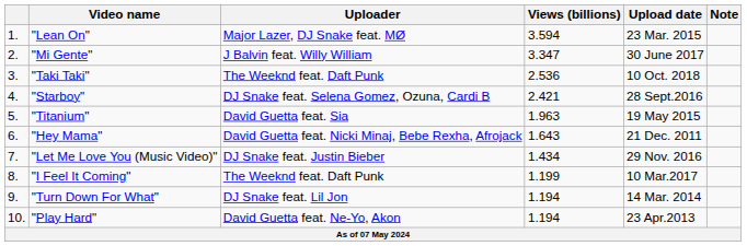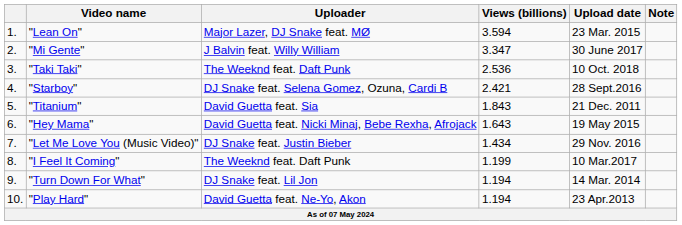"Titanium" | Views (billions): 1.963 -> 1.843
"Titanium" | Upload date: 19 May 2015 -> 21 Dec. 2011
"Hey Mama" | Upload date: 21 Dec. 2011 -> 19 May 2015
